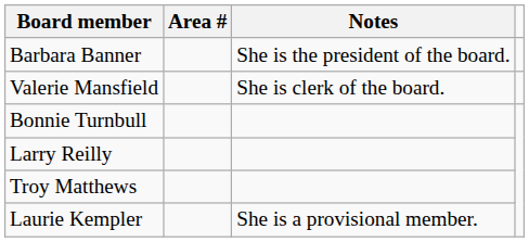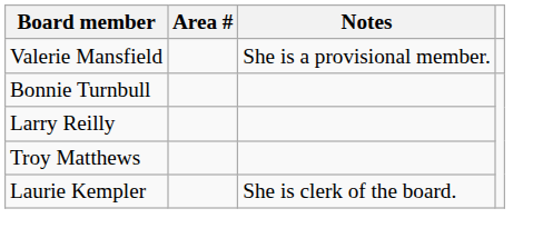- row: Barbara Banner | She is the president of the board.
Valerie Mansfield | Notes: She is clerk of the board. -> She is a provisional member.
Laurie Kempler | Notes: She is a provisional member. -> She is clerk of the board.
